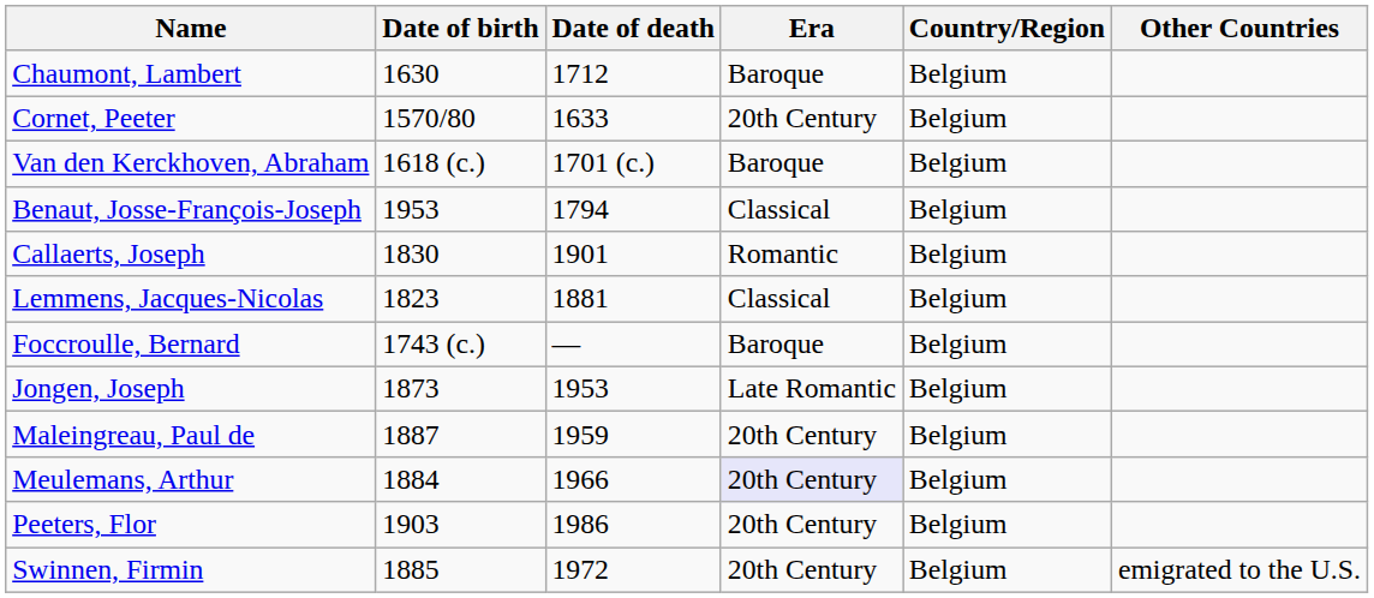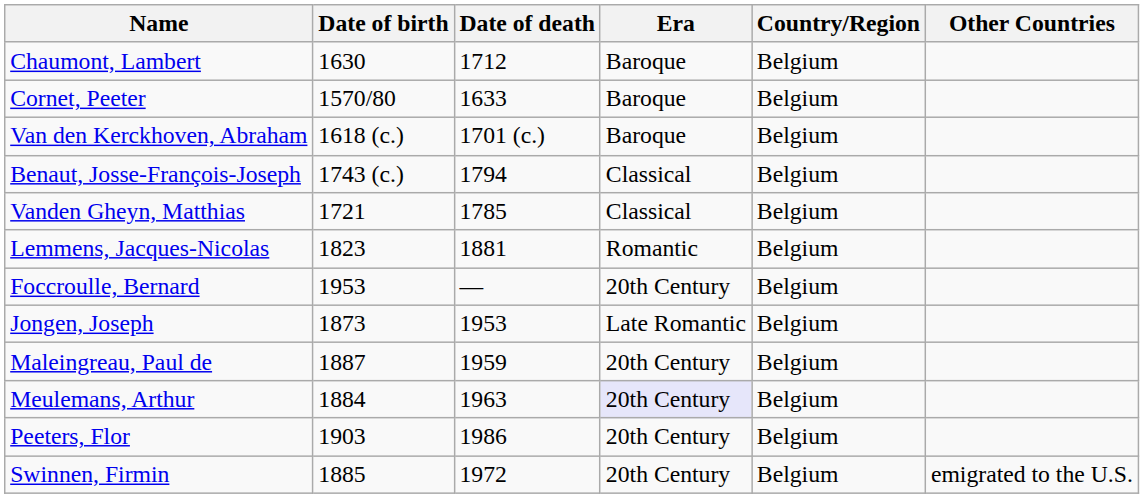Cornet, Peeter | Era: 20th Century -> Baroque
Benaut, Josse-François-Joseph | Date of birth: 1953 -> 1743 (c.)
+ row: Vanden Gheyn, Matthias | 1721 | 1785 | Classical | Belgium
- row: Callaerts, Joseph | 1830 | 1901 | Romantic | Belgium
Lemmens, Jacques-Nicolas | Era: Classical -> Romantic
Foccroulle, Bernard | Date of birth: 1743 (c.) -> 1953
Foccroulle, Bernard | Era: Baroque -> 20th Century
Meulemans, Arthur | Date of death: 1966 -> 1963
